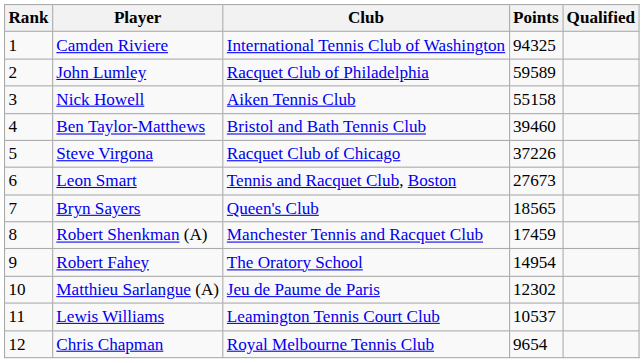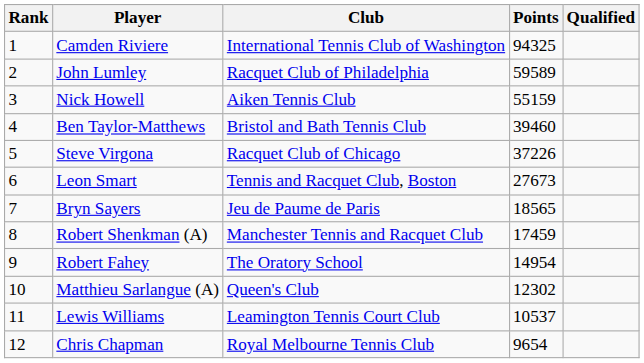Nick Howell | Points: 55158 -> 55159
Bryn Sayers | Club: Queen's Club -> Jeu de Paume de Paris
Matthieu Sarlangue (A) | Club: Jeu de Paume de Paris -> Queen's Club
